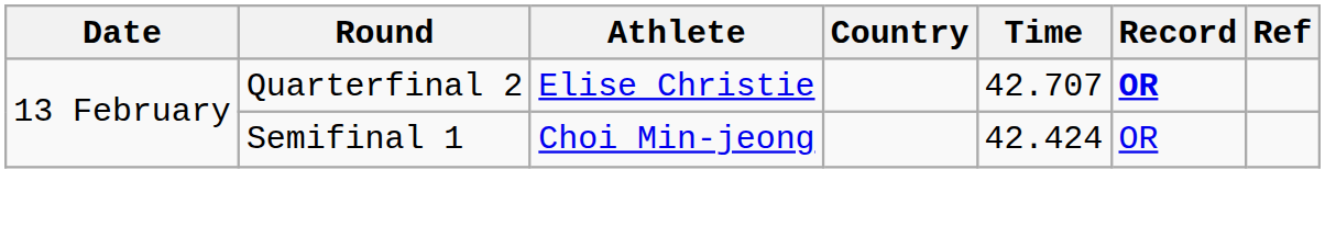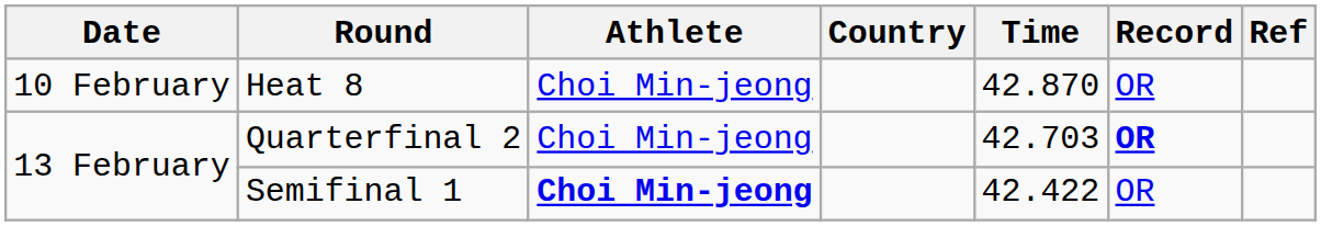+ row: 10 February | Heat 8 | Choi Min-jeong | 42.870 | OR
Quarterfinal 2 | Athlete: Elise Christie -> Choi Min-jeong
Quarterfinal 2 | Time: 42.707 -> 42.703
Semifinal 1 | Athlete: normal -> bold
Semifinal 1 | Time: 42.424 -> 42.422
